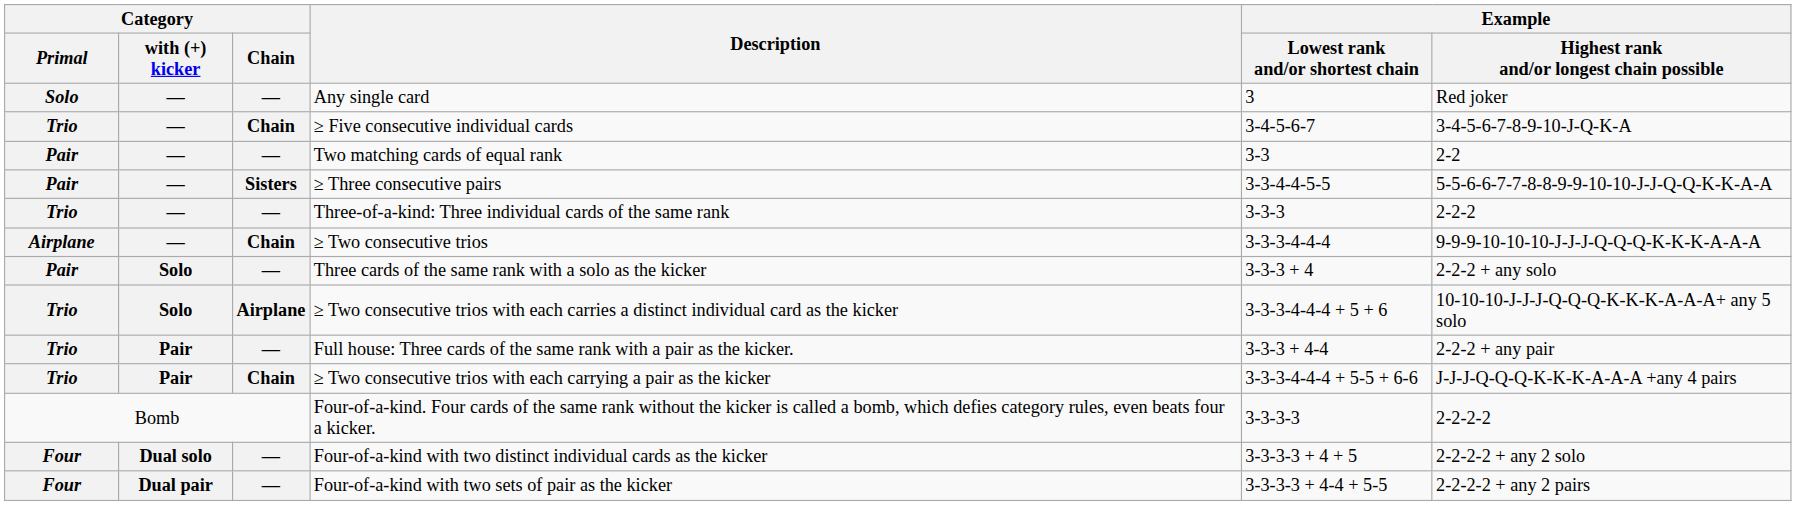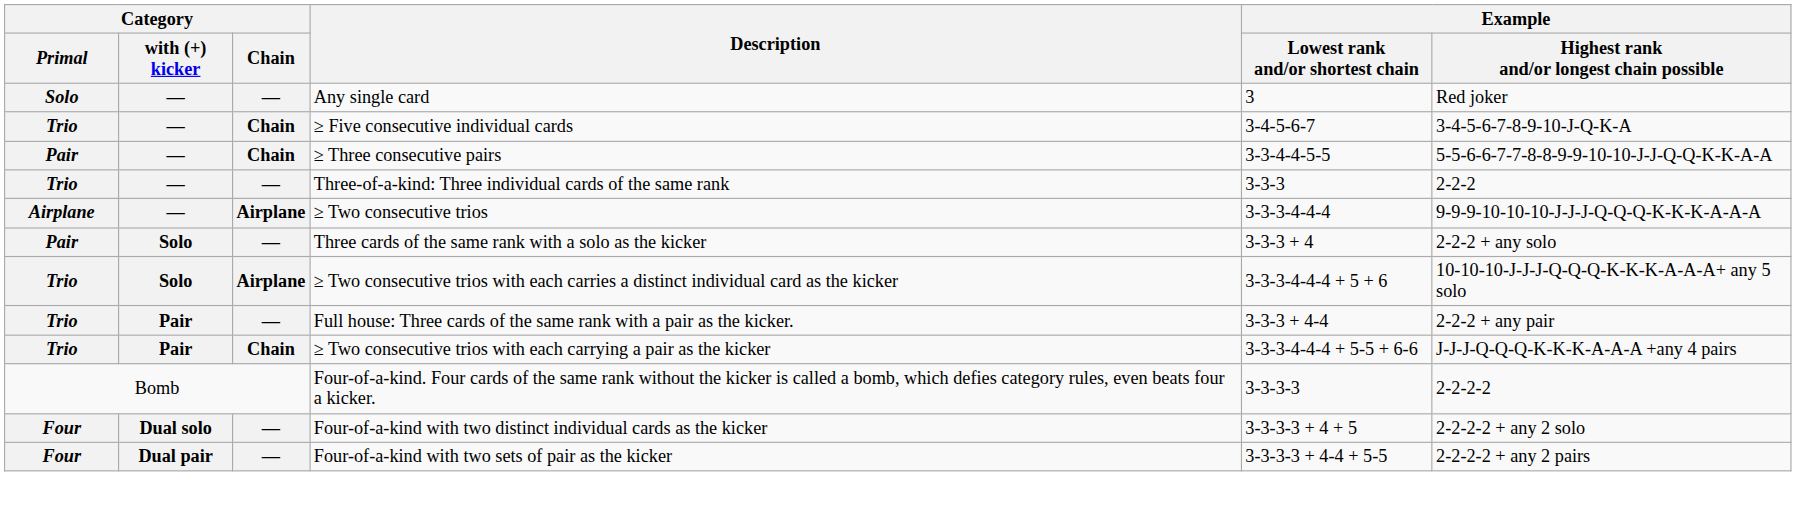- row: Pair | — | — | Two matching cards of equal rank | 3-3 | 2-2
≥ Three consecutive pairs | Category / Chain: Sisters -> Chain
≥ Two consecutive trios | Category / Chain: Chain -> Airplane
